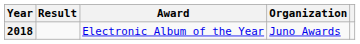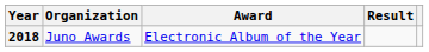columns swapped: Organization <-> Result
